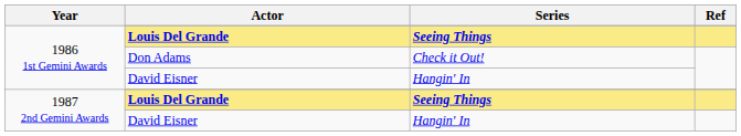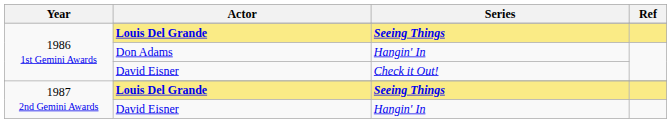Don Adams | Series: Check it Out! -> Hangin' In
1986 1st Gemini Awards / David Eisner | Series: Hangin' In -> Check it Out!
